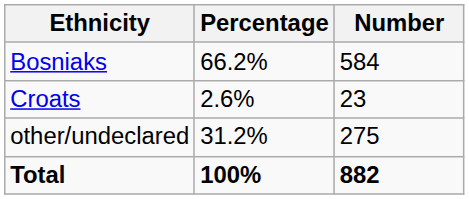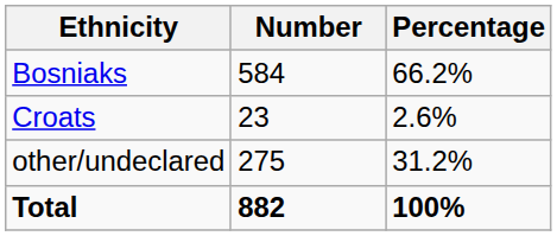columns swapped: Number <-> Percentage
